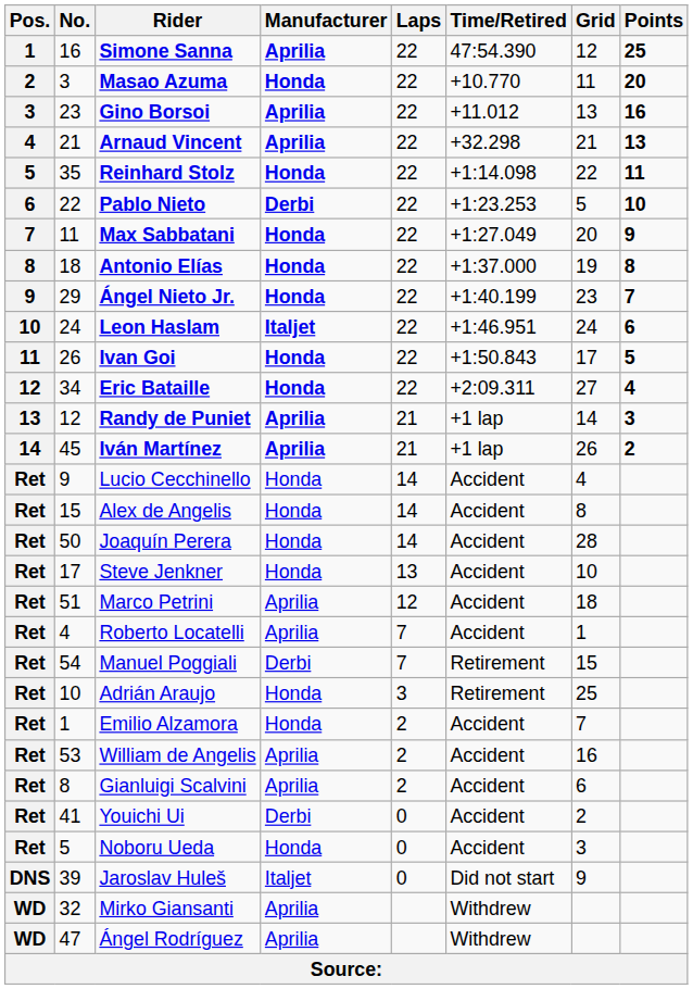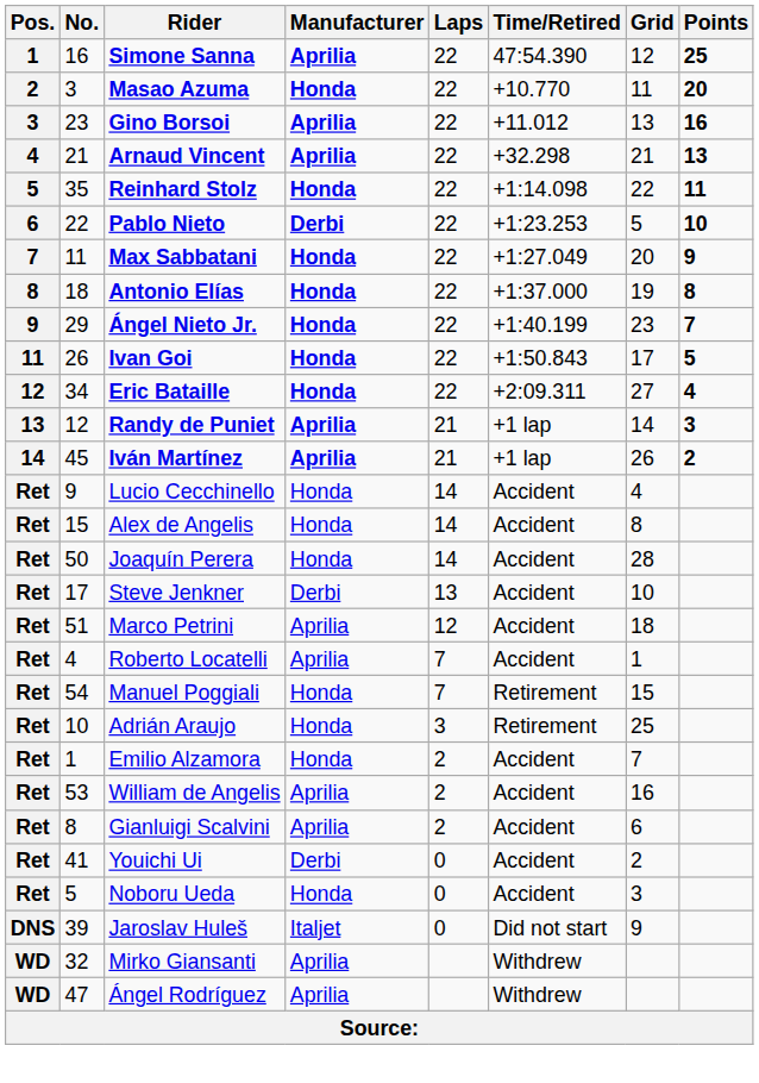- row: 10 | 24 | Leon Haslam | Italjet | 22 | +1:46.951 | 24 | 6
Steve Jenkner | Manufacturer: Honda -> Derbi
Manuel Poggiali | Manufacturer: Derbi -> Honda
